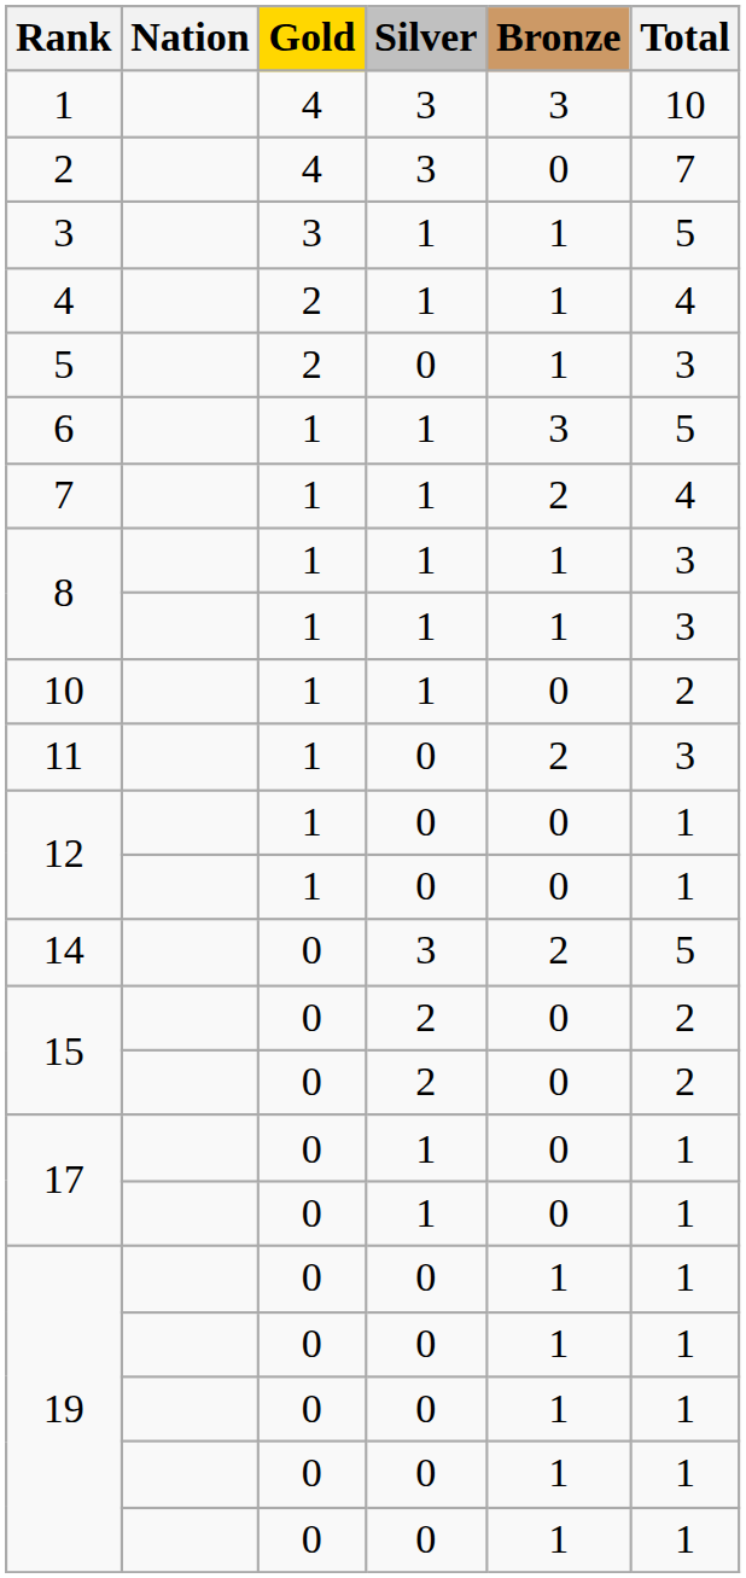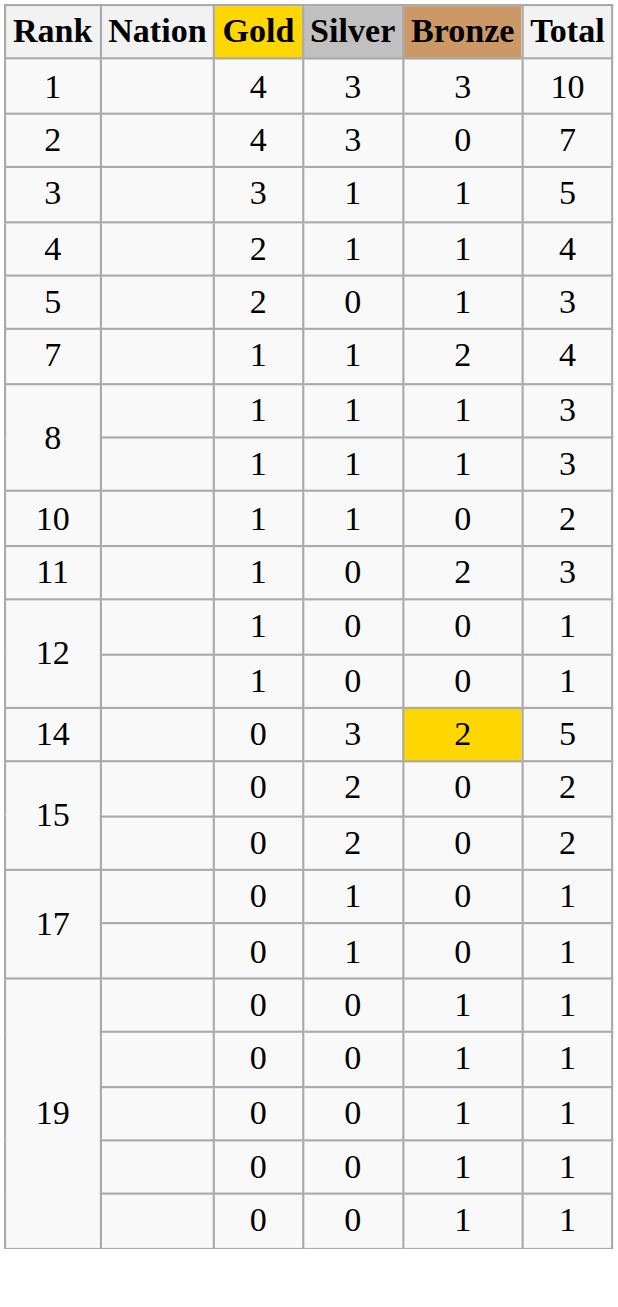- row: 6 | 1 | 1 | 3 | 5
14 | Bronze: no background -> gold background
